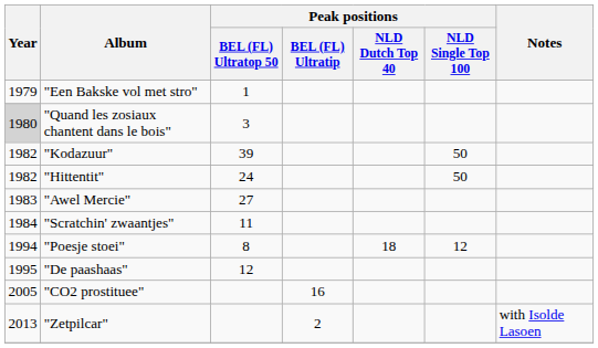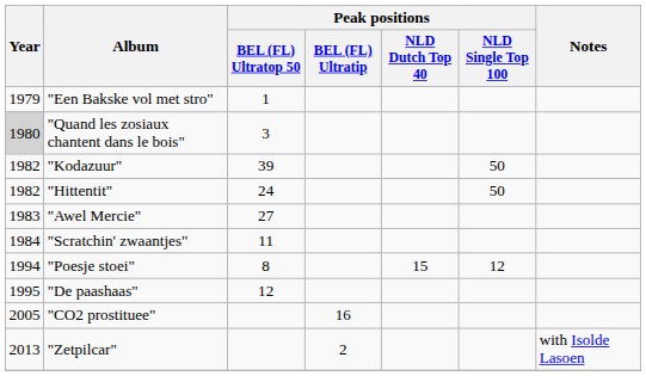"Poesje stoei" | Peak positions / NLD Dutch Top 40: 18 -> 15
